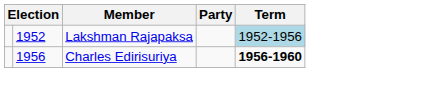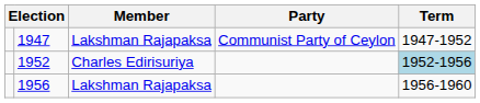+ row: 1947 | Lakshman Rajapaksa | Communist Party of Ceylon | 1947-1952
1952 | Member: Lakshman Rajapaksa -> Charles Edirisuriya
1956 | Member: Charles Edirisuriya -> Lakshman Rajapaksa
1956 | Term: bold -> normal
